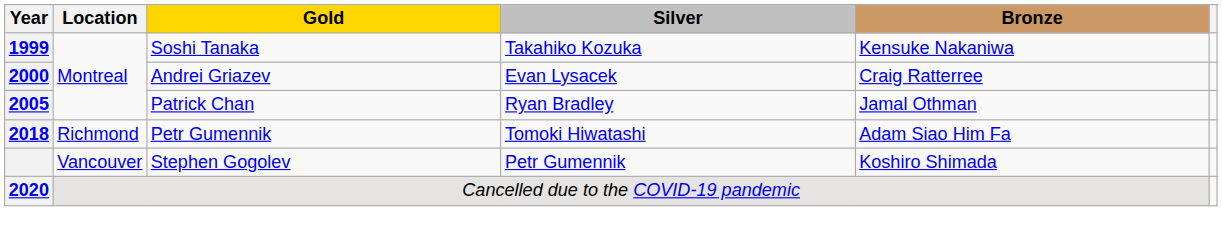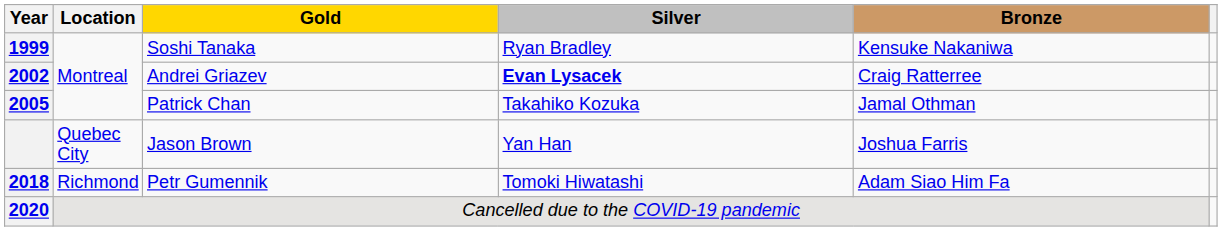Soshi Tanaka | Silver: Takahiko Kozuka -> Ryan Bradley
Andrei Griazev | Year: 2000 -> 2002
Andrei Griazev | Silver: normal -> bold
Patrick Chan | Silver: Ryan Bradley -> Takahiko Kozuka
+ row: Quebec City | Jason Brown | Yan Han | Joshua Farris
- row: Vancouver | Stephen Gogolev | Petr Gumennik | Koshiro Shimada
